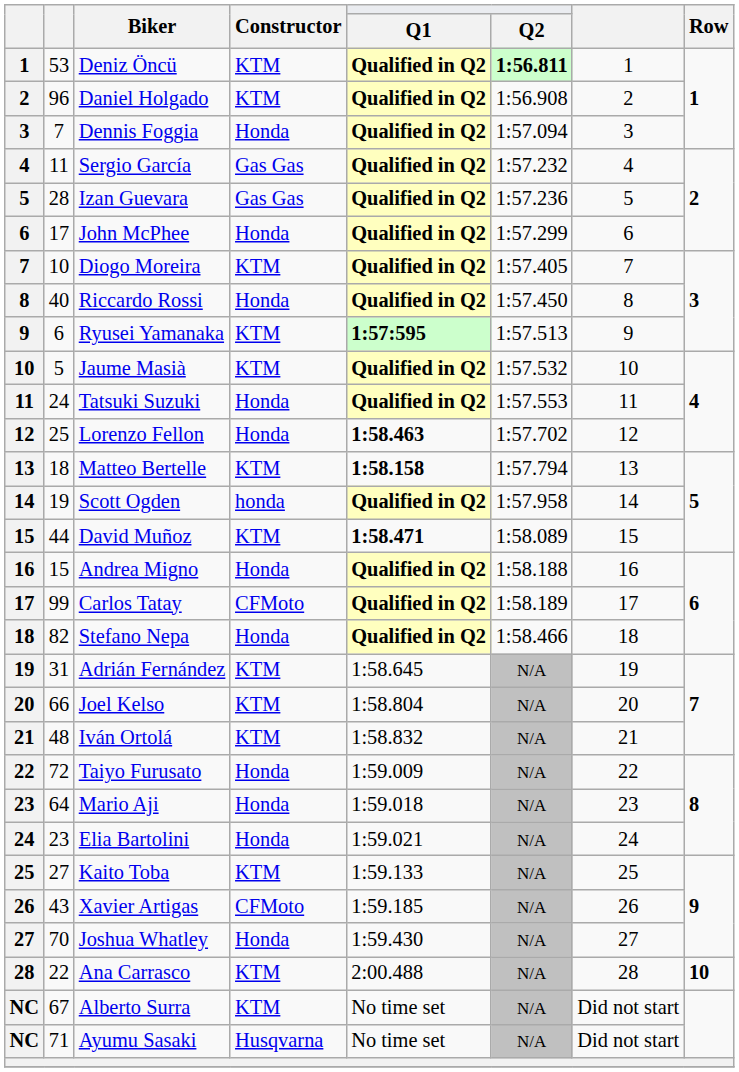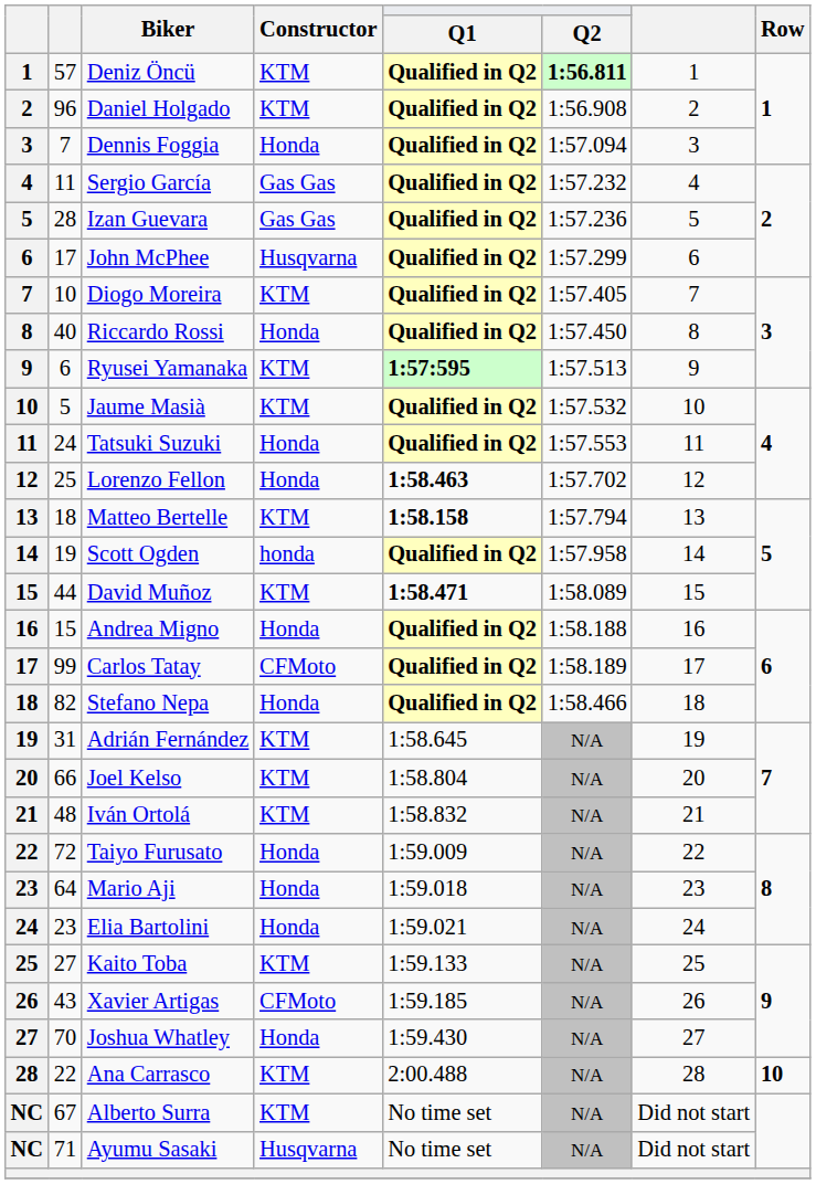Deniz Öncü | column 2: 53 -> 57
John McPhee | Constructor: Honda -> Husqvarna
